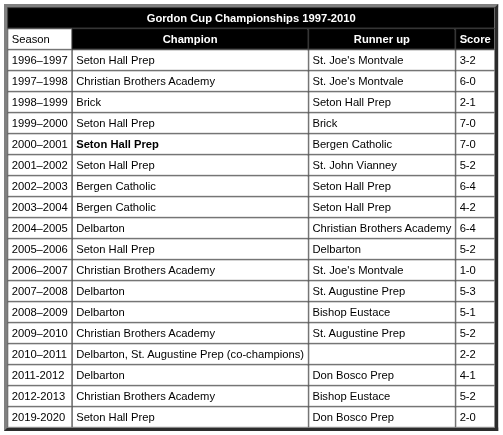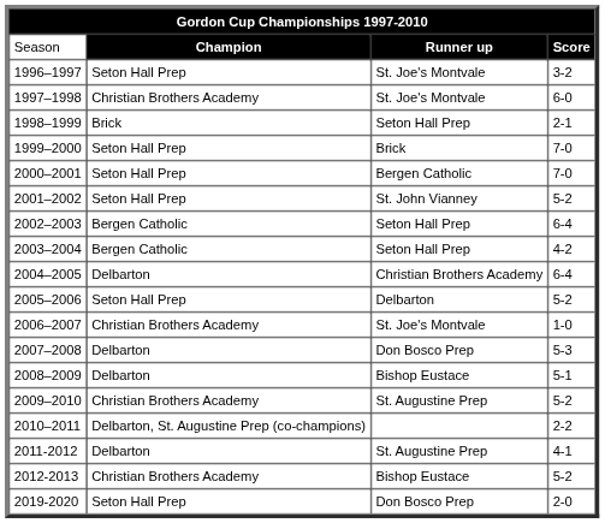2000–2001 | column 2: bold -> normal
2007–2008 | column 3: St. Augustine Prep -> Don Bosco Prep
2011-2012 | column 3: Don Bosco Prep -> St. Augustine Prep
